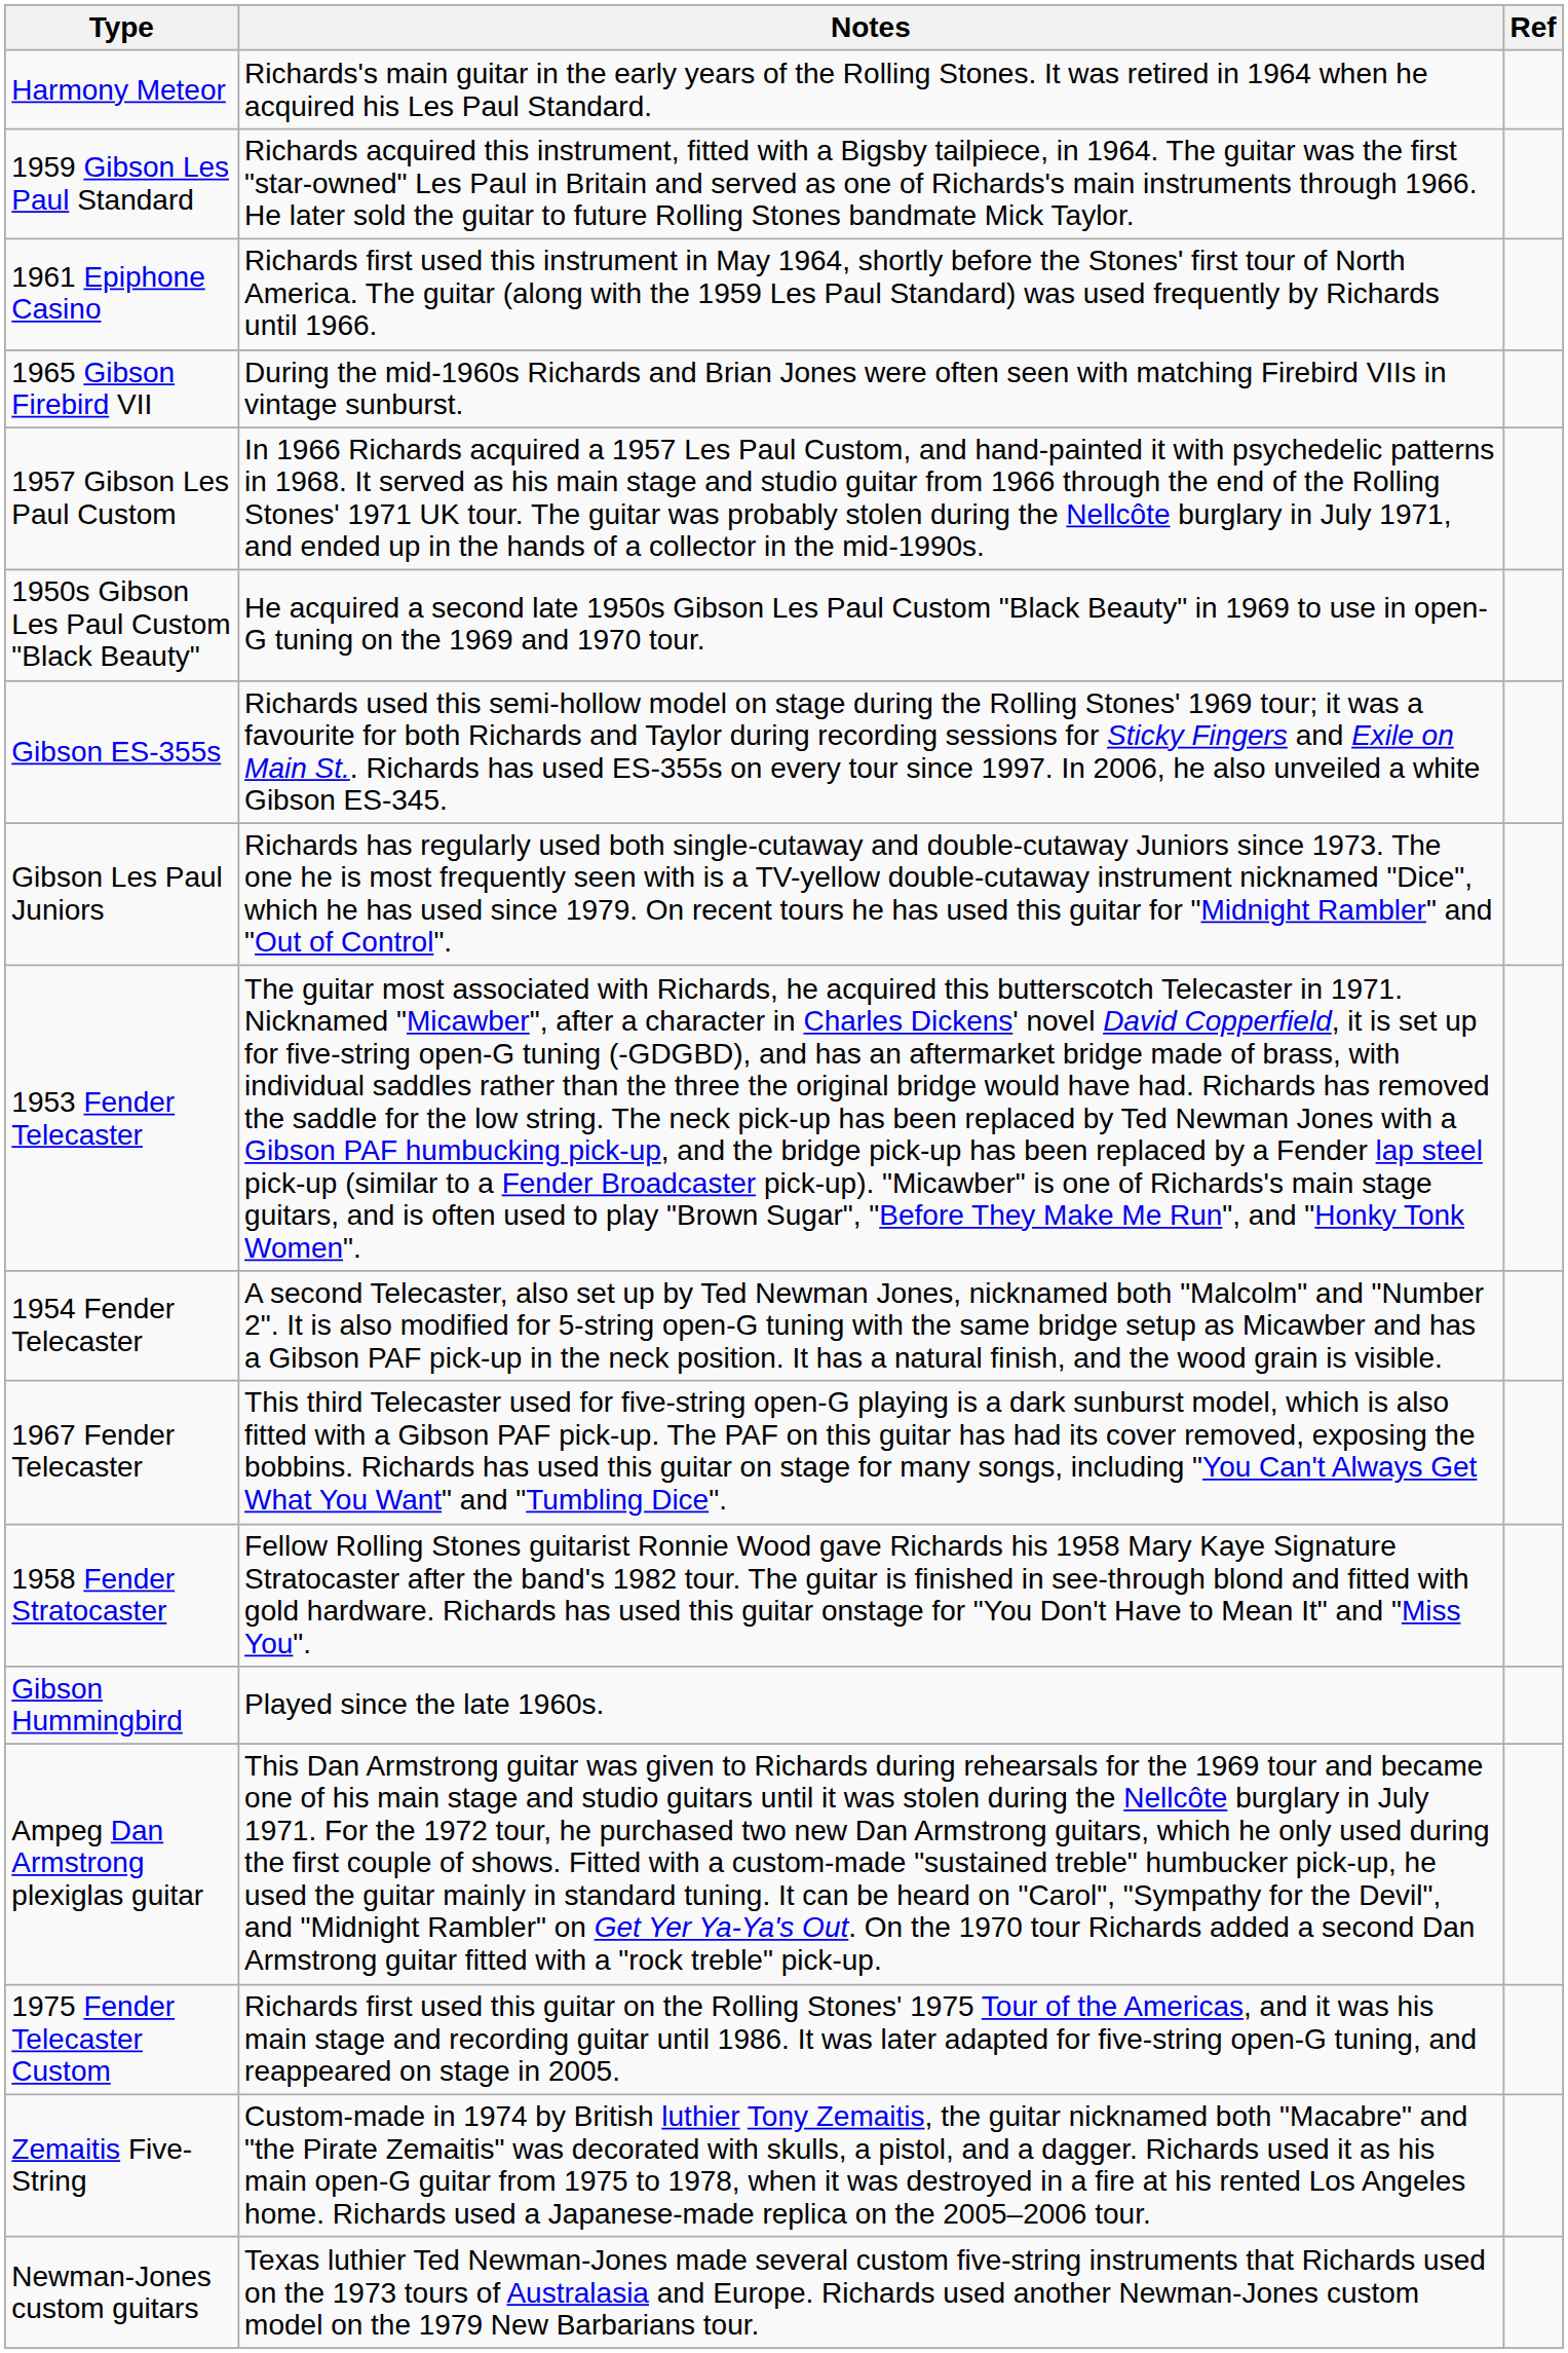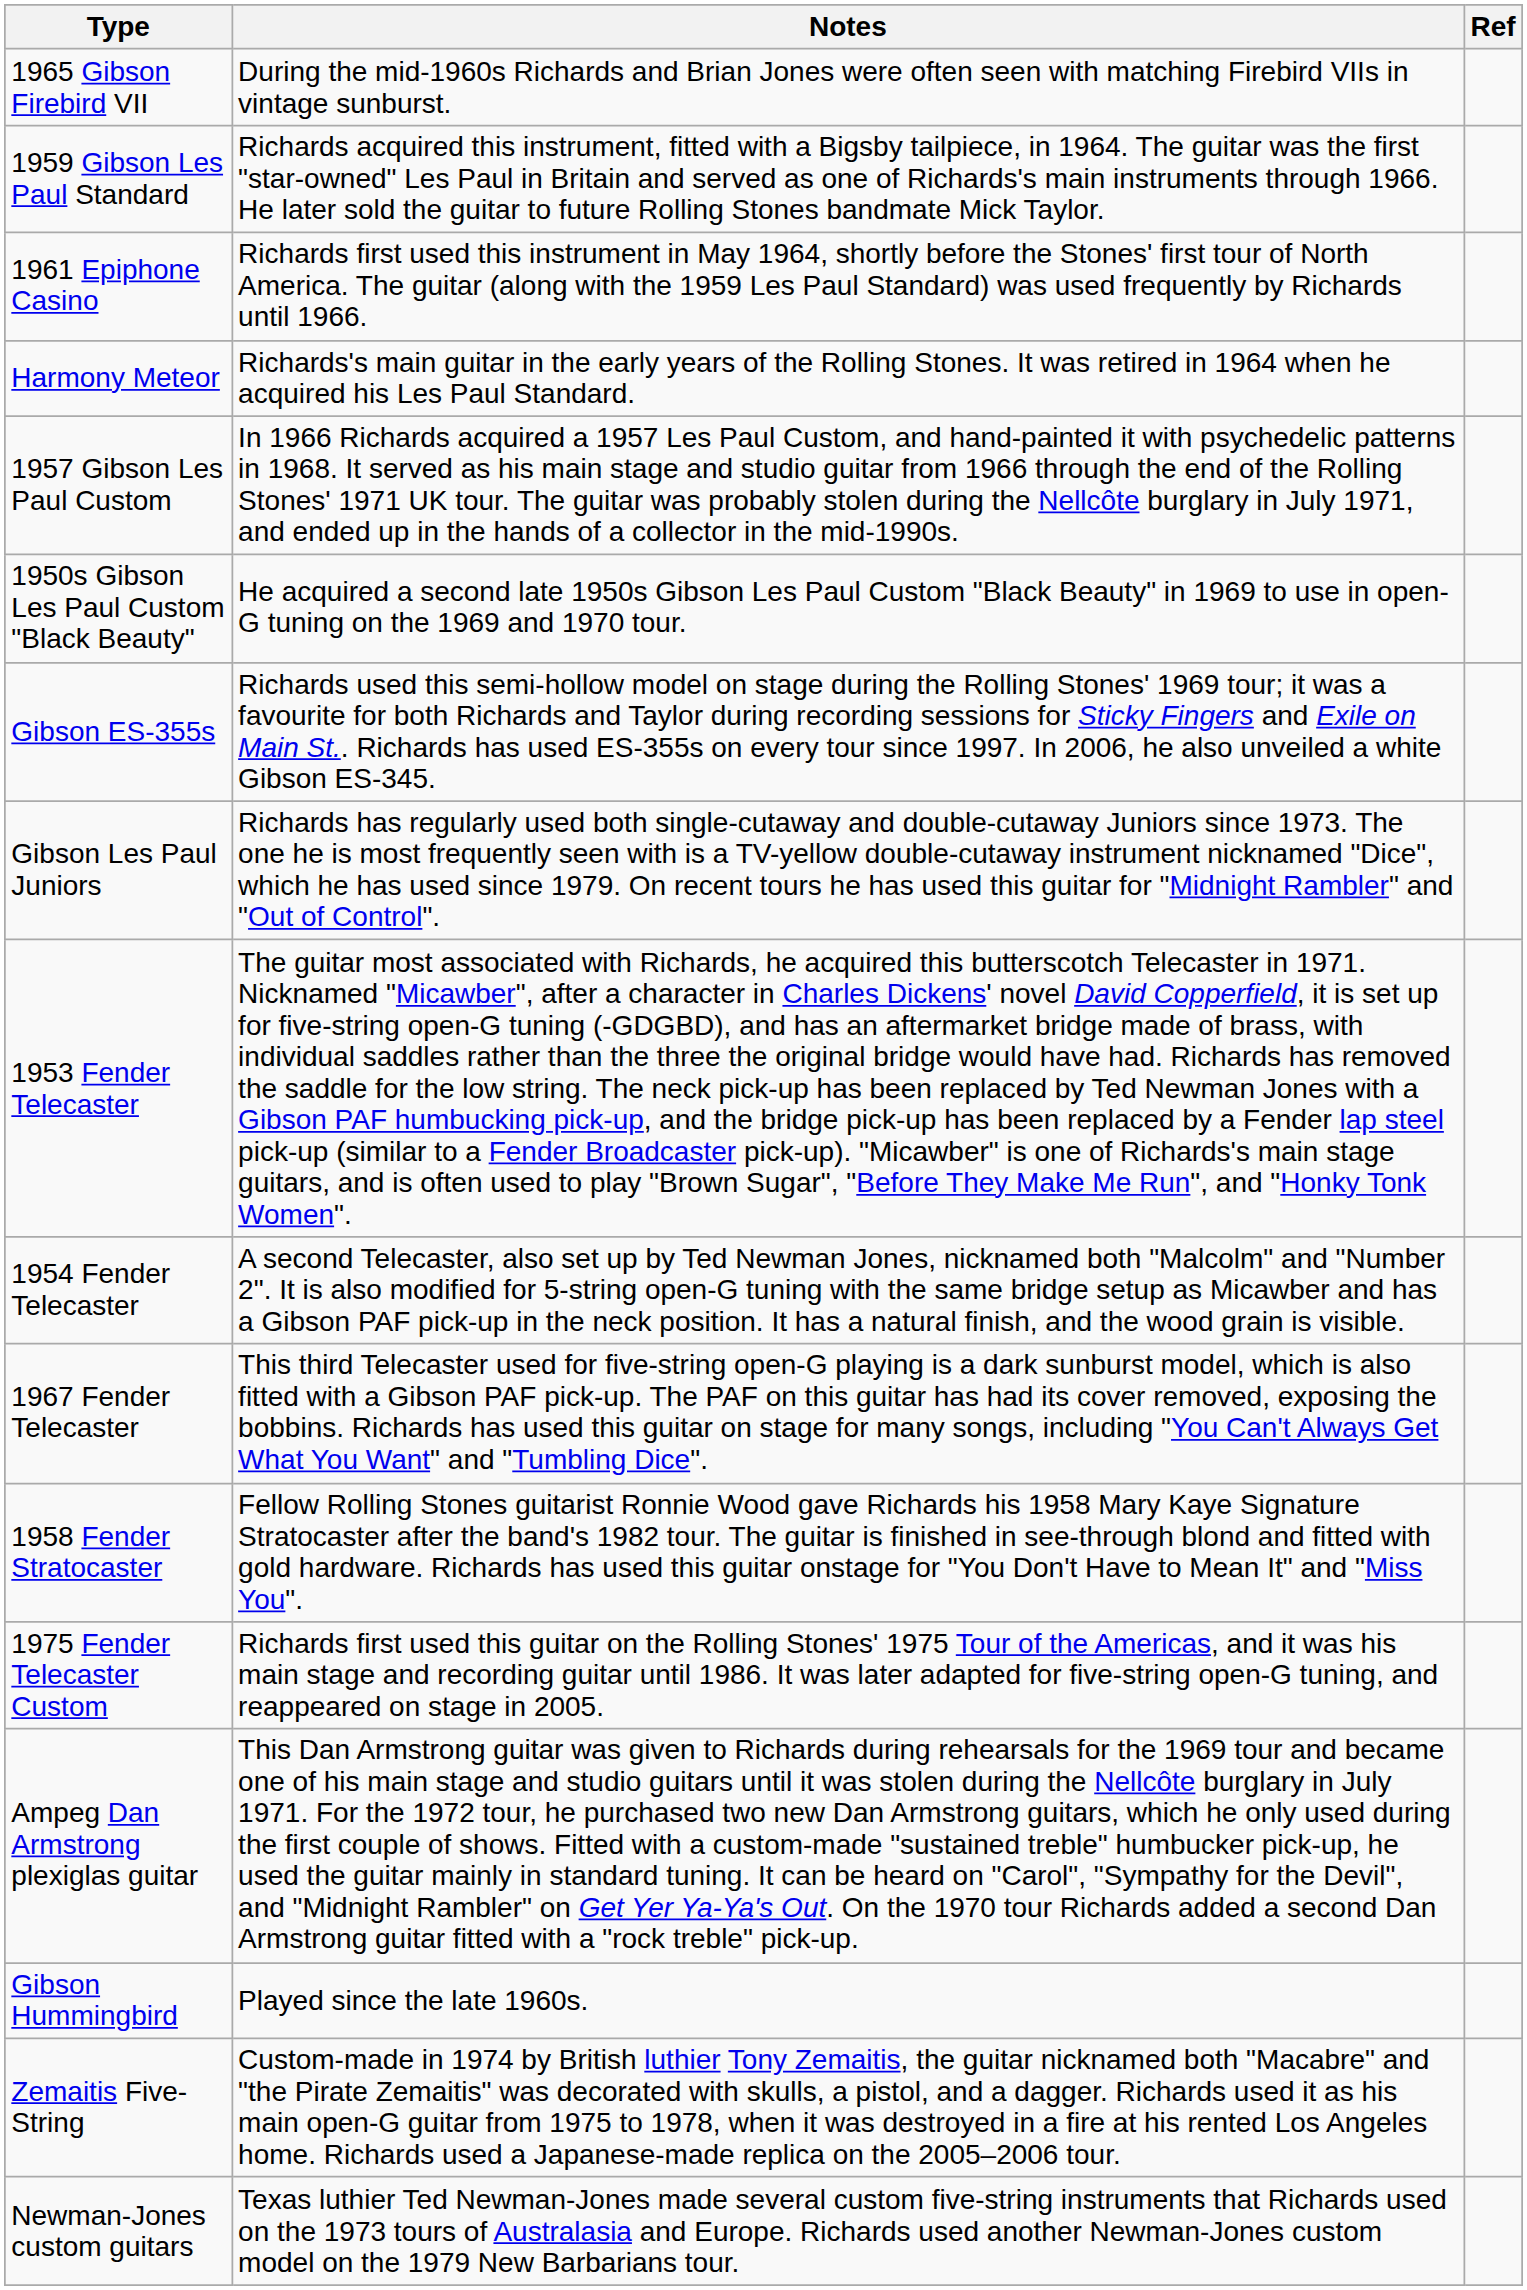rows swapped: Harmony Meteor <-> 1965 Gibson Firebird VII
rows swapped: 1975 Fender Telecaster Custom <-> Gibson Hummingbird
